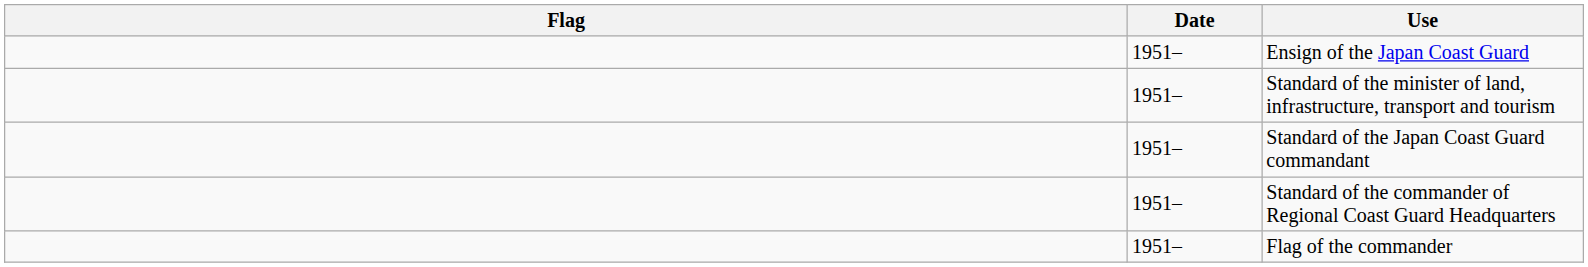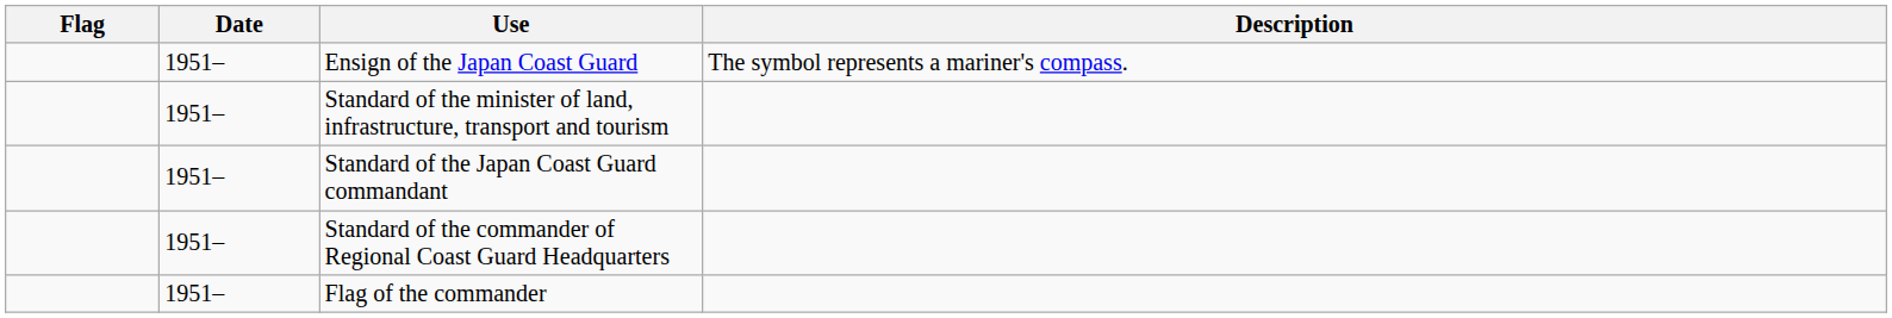+ column: Description | The symbol represents a mariner's compass.
